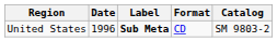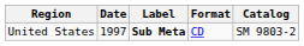United States | Date: 1996 -> 1997
